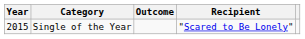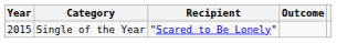columns swapped: Recipient <-> Outcome
